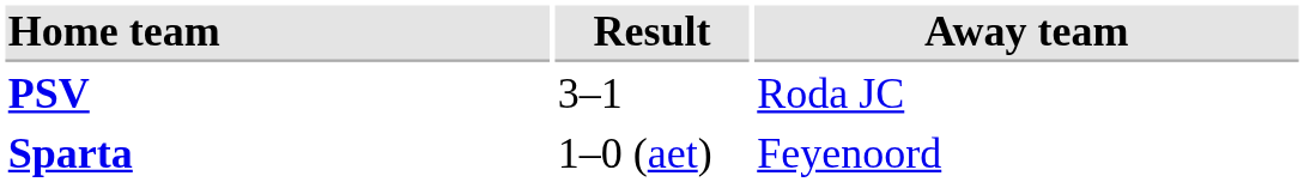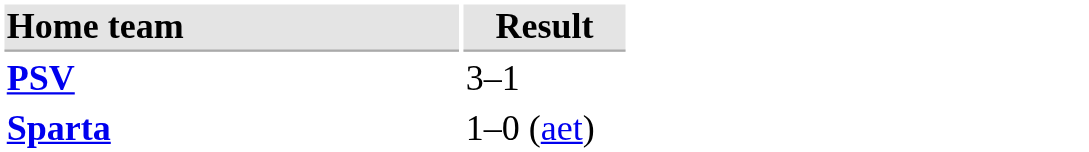- column: Away team | Roda JC | Feyenoord
